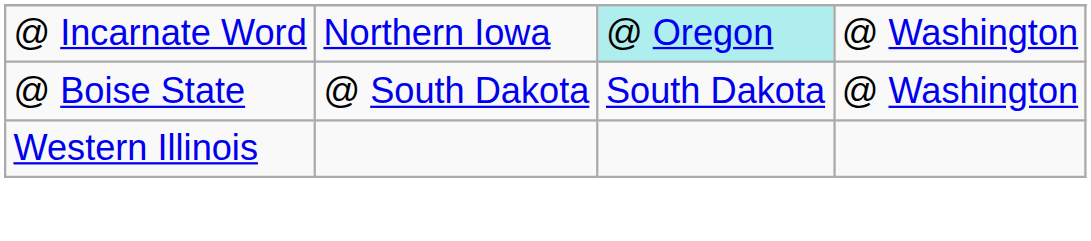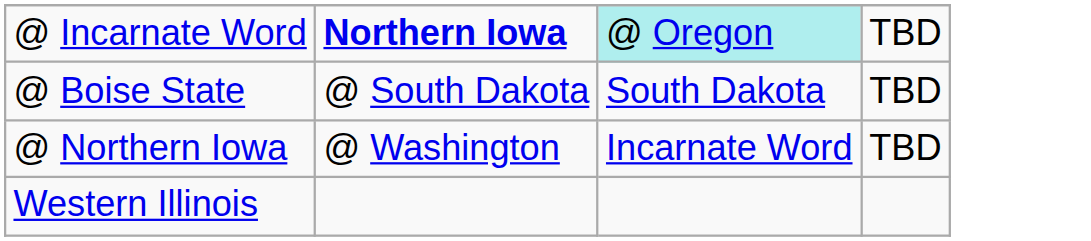@ Incarnate Word | column 2: normal -> bold
@ Incarnate Word | column 4: @ Washington -> TBD
@ Boise State | column 4: @ Washington -> TBD
+ row: @ Northern Iowa | @ Washington | Incarnate Word | TBD
